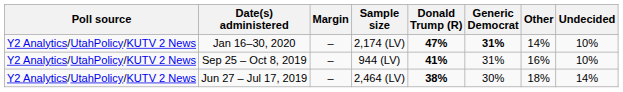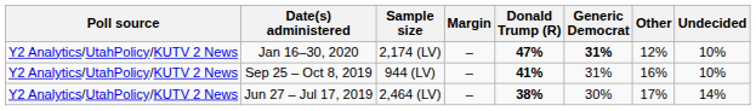columns swapped: Sample size <-> Margin
Jan 16–30, 2020 | Other: 14% -> 12%
Jun 27 – Jul 17, 2019 | Other: 18% -> 17%
